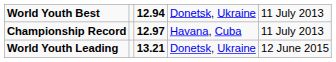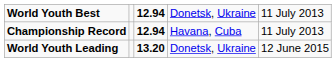Championship Record | column 3: 12.97 -> 12.94
World Youth Leading | column 3: 13.21 -> 13.20
